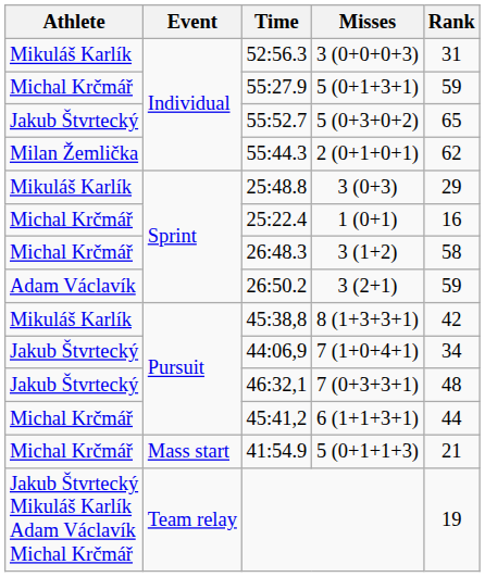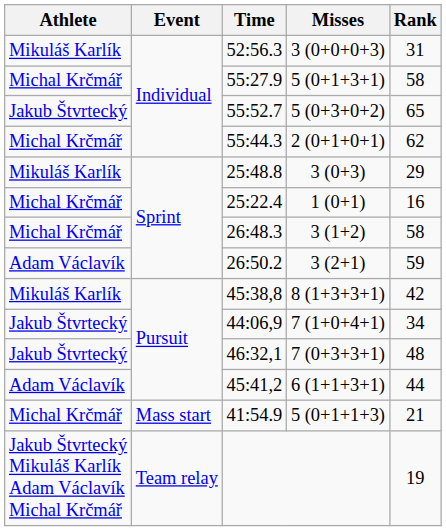55:27.9 | Rank: 59 -> 58
55:44.3 | Athlete: Milan Žemlička -> Michal Krčmář
45:41,2 | Athlete: Michal Krčmář -> Adam Václavík
